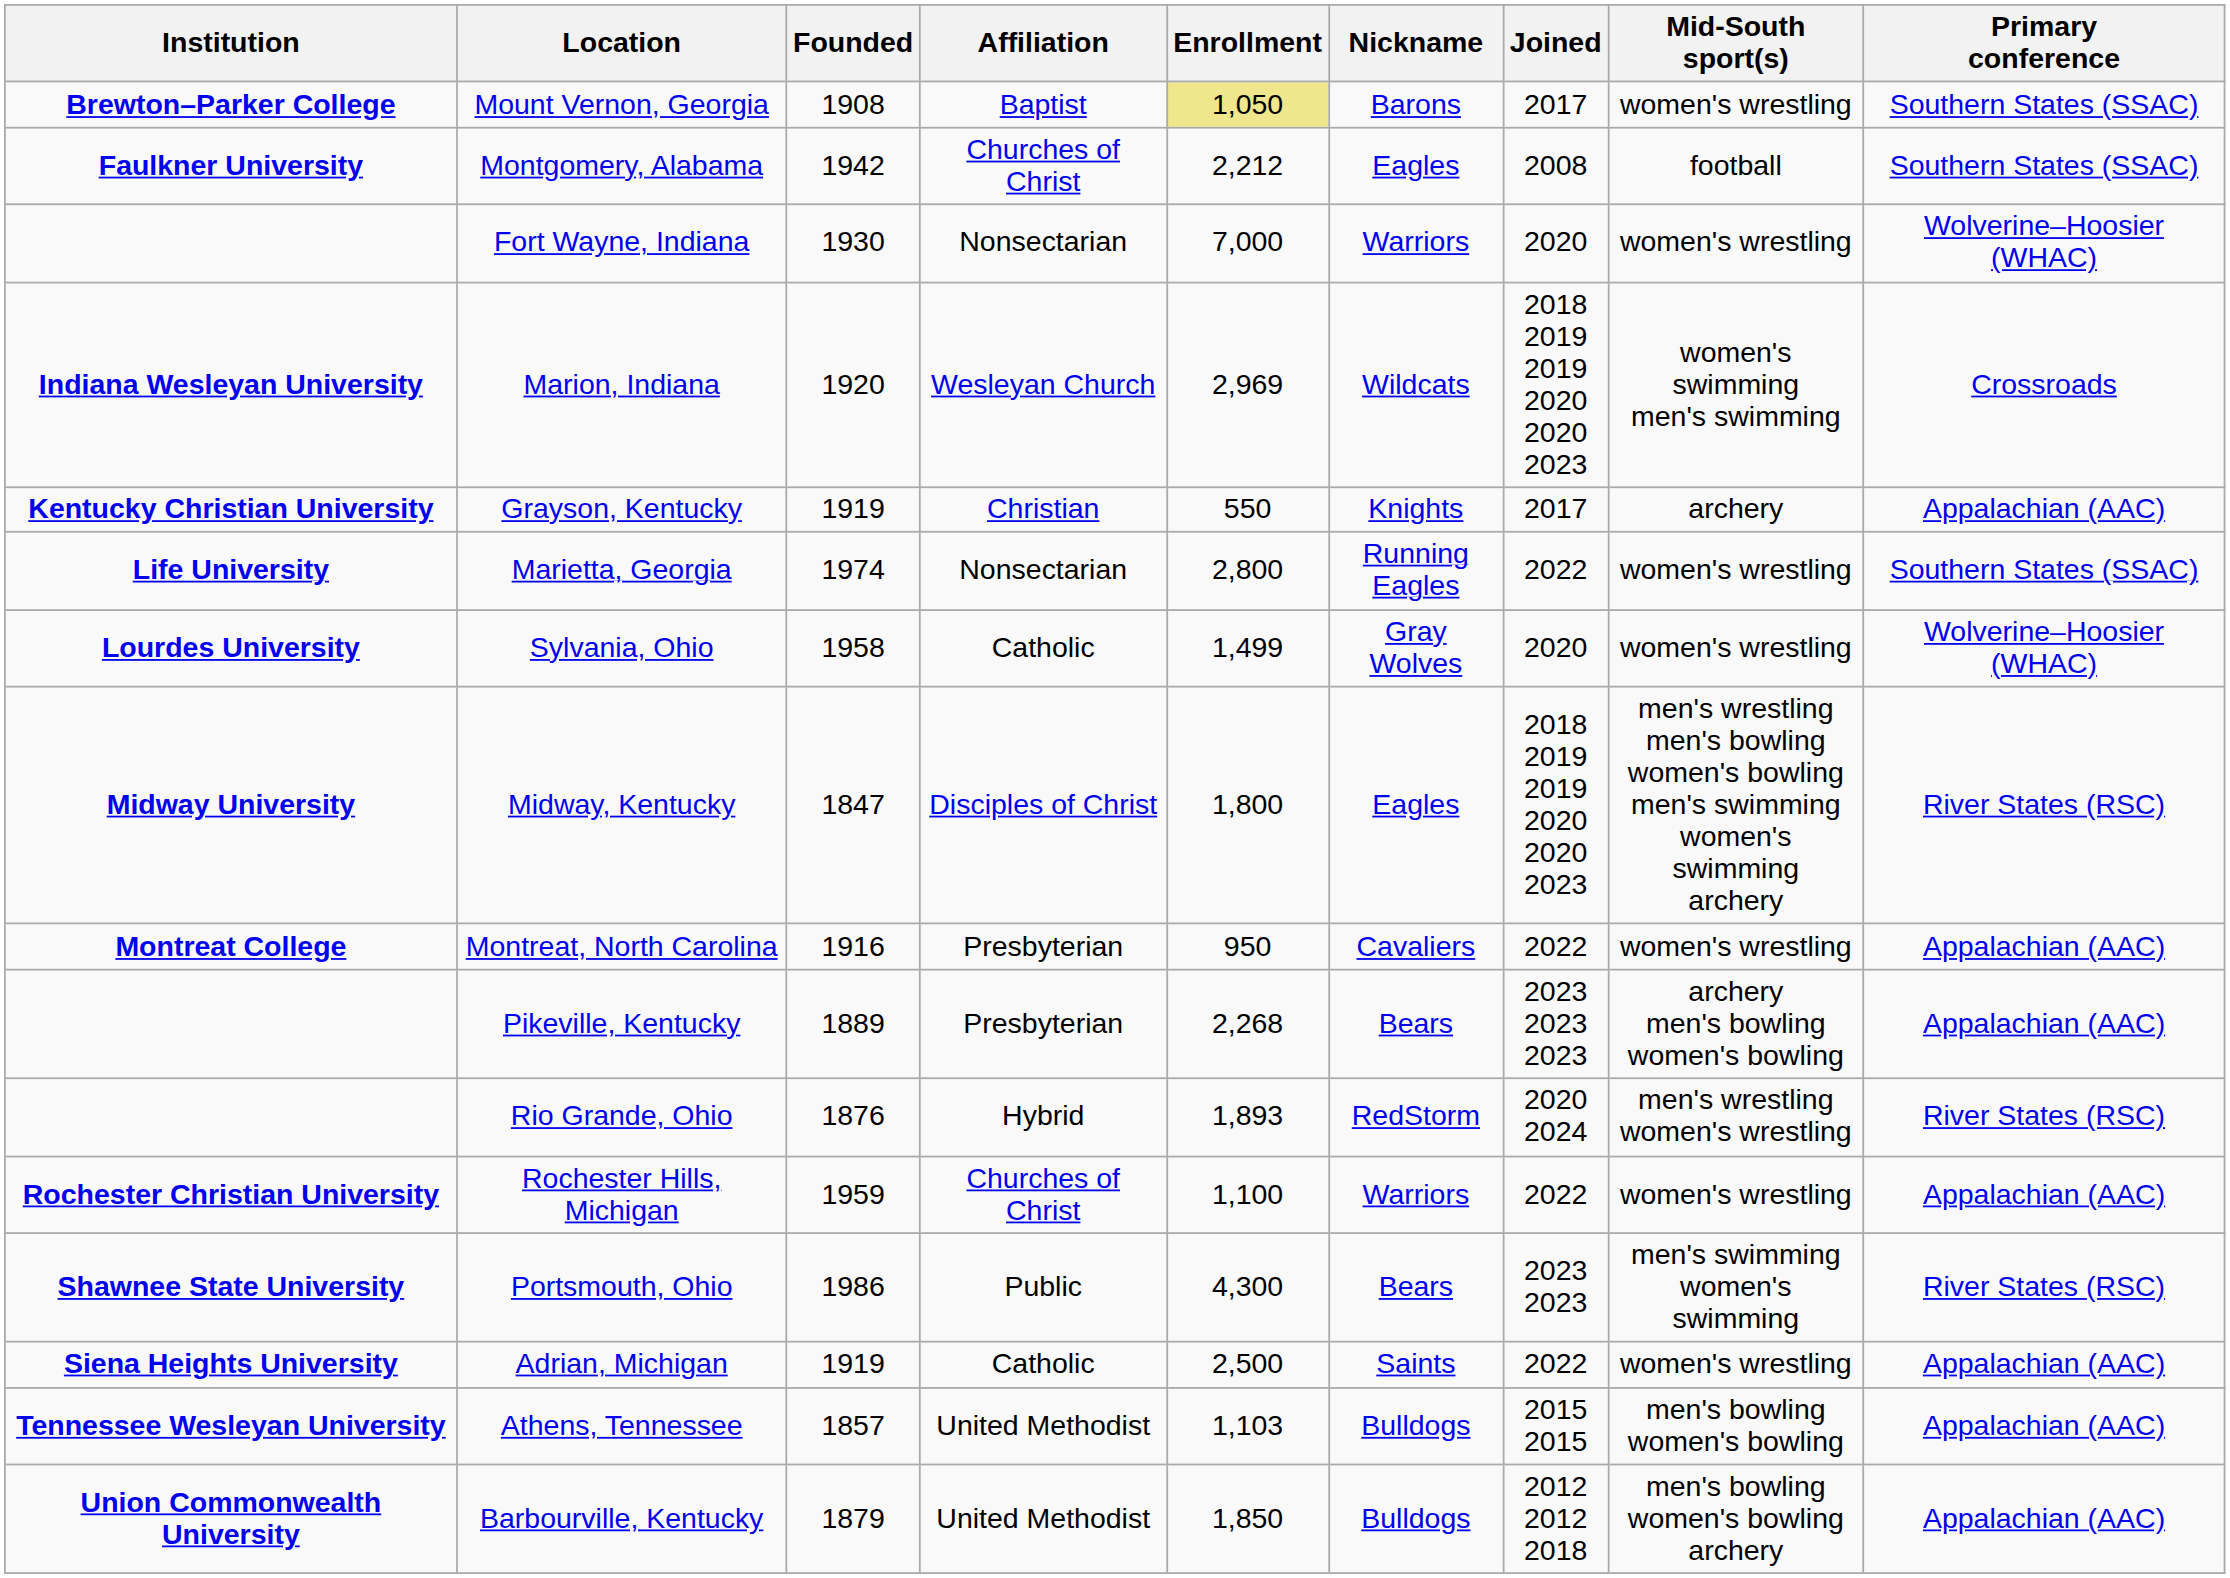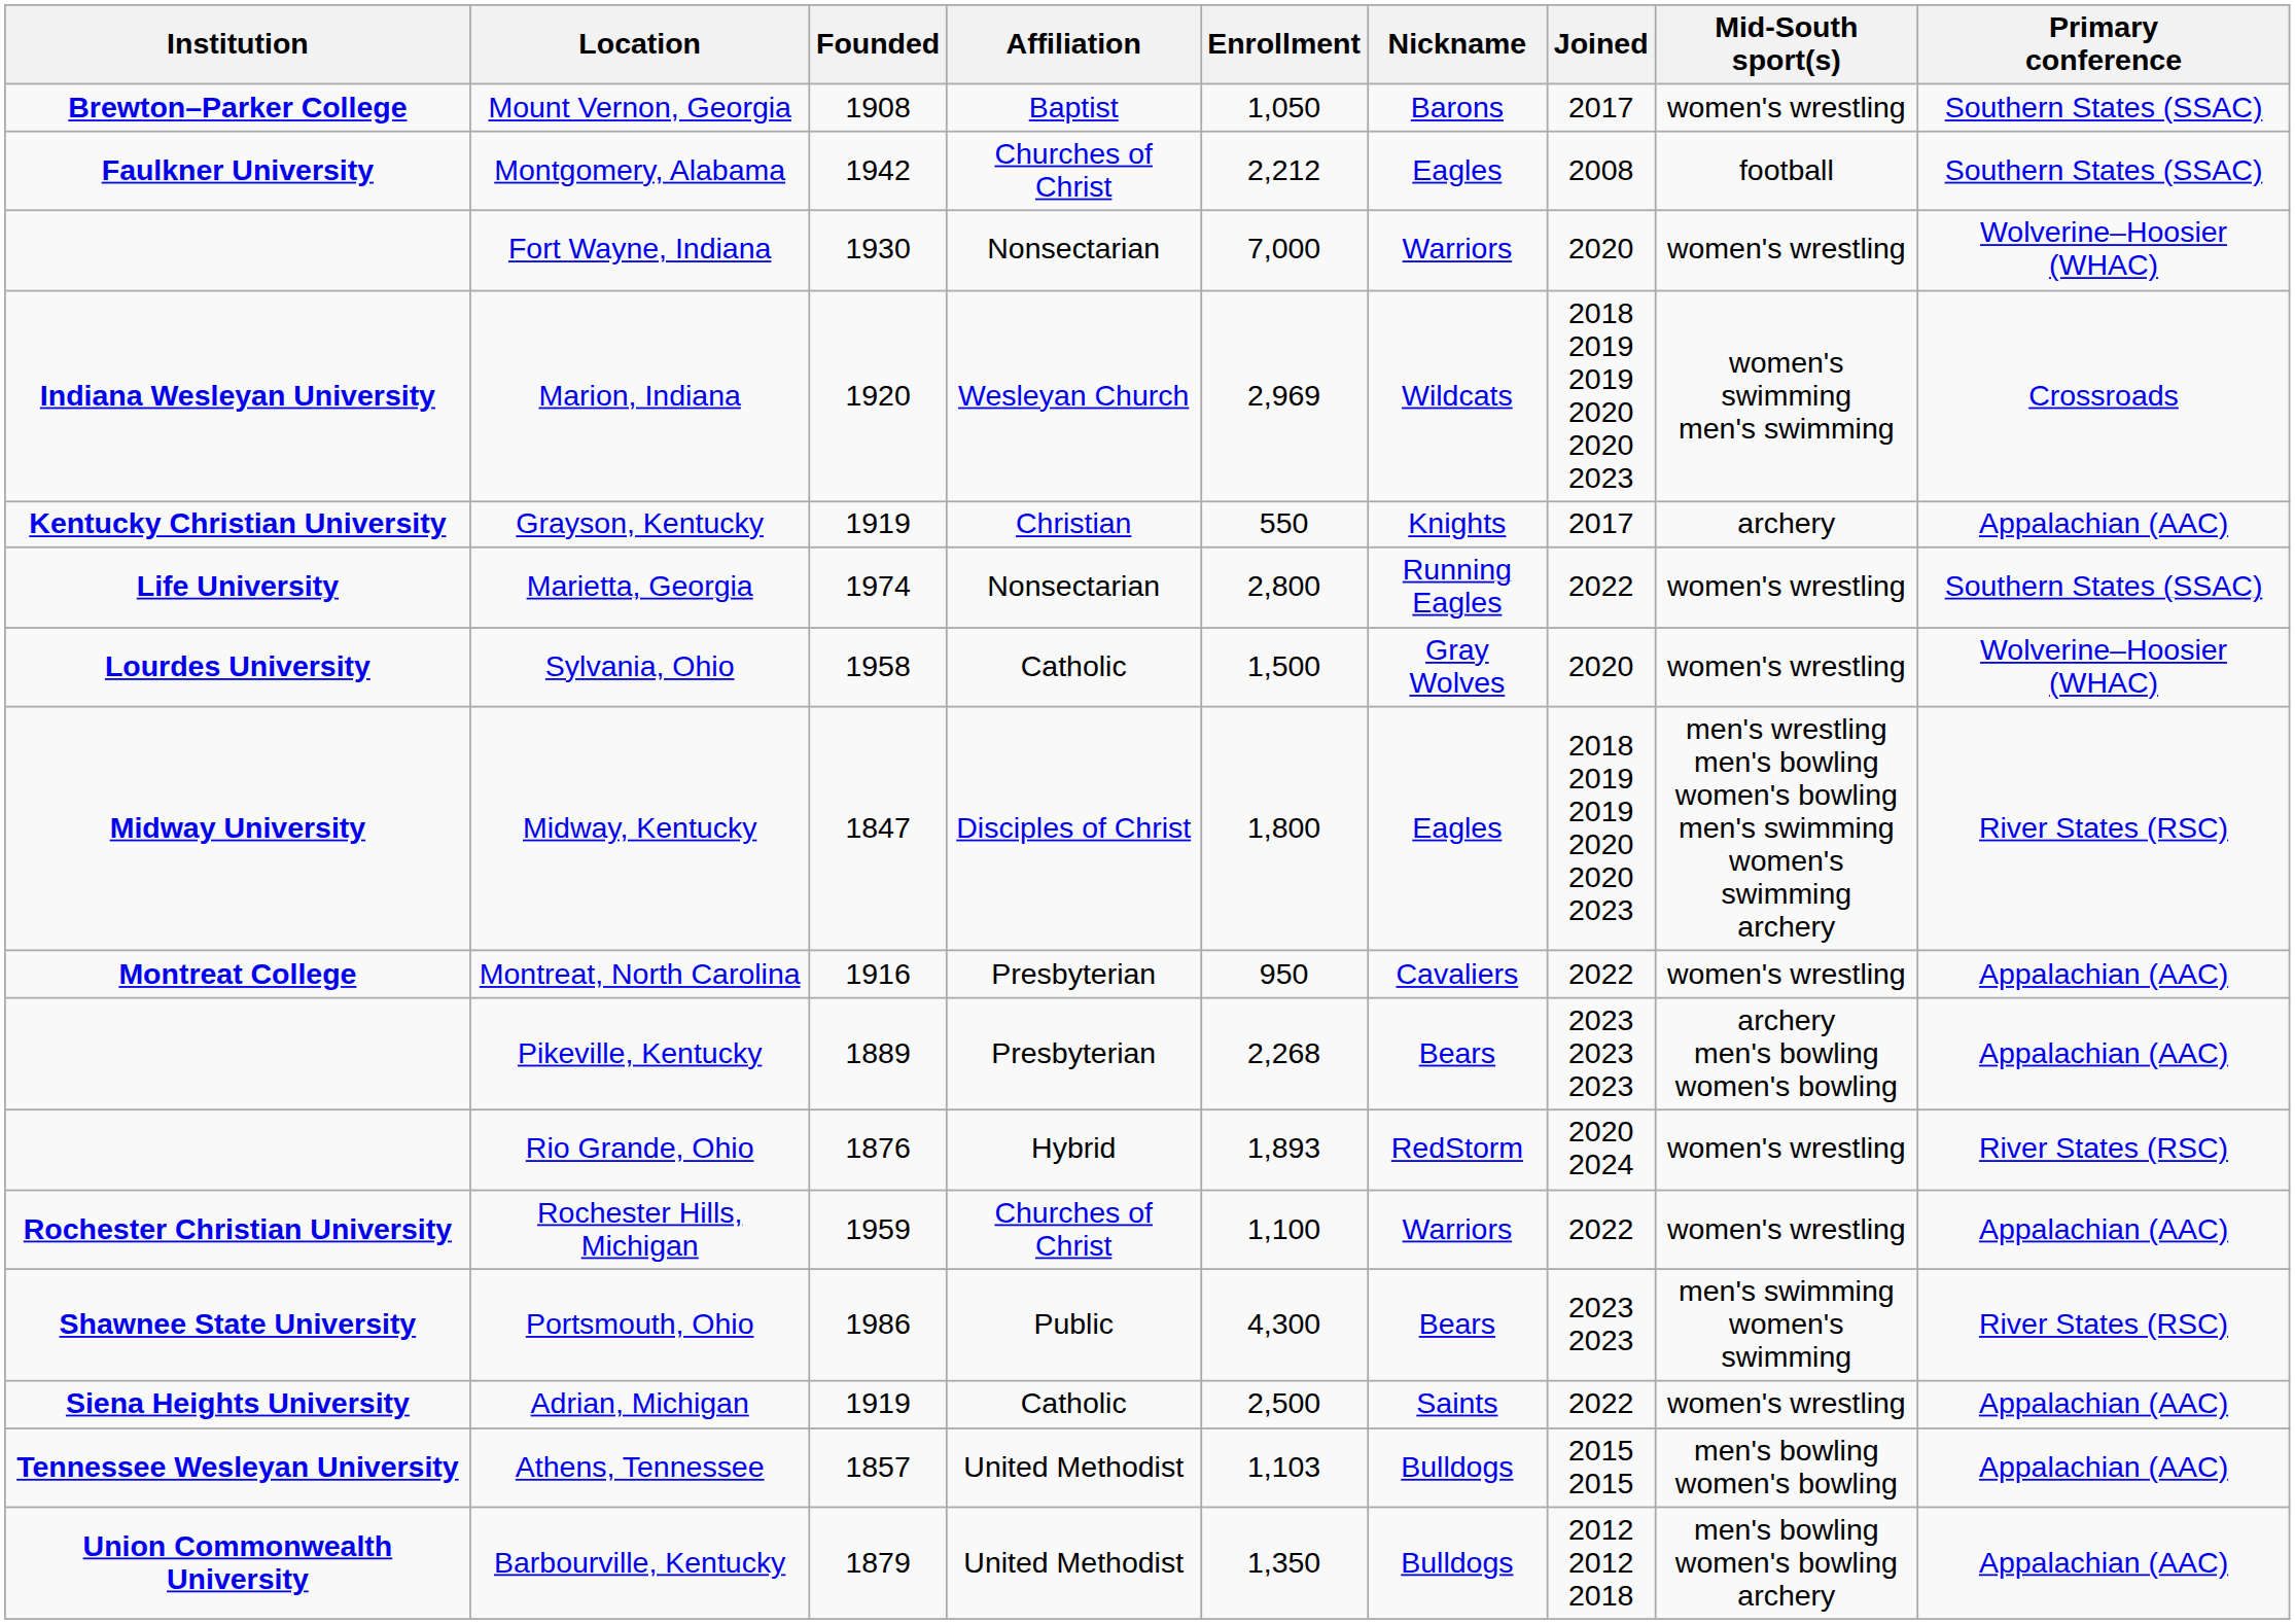Mount Vernon, Georgia | Enrollment: khaki background -> no background
Sylvania, Ohio | Enrollment: 1,499 -> 1,500
Rio Grande, Ohio | Mid-South sport(s): men's wrestling women's wrestling -> women's wrestling
Barbourville, Kentucky | Enrollment: 1,850 -> 1,350
